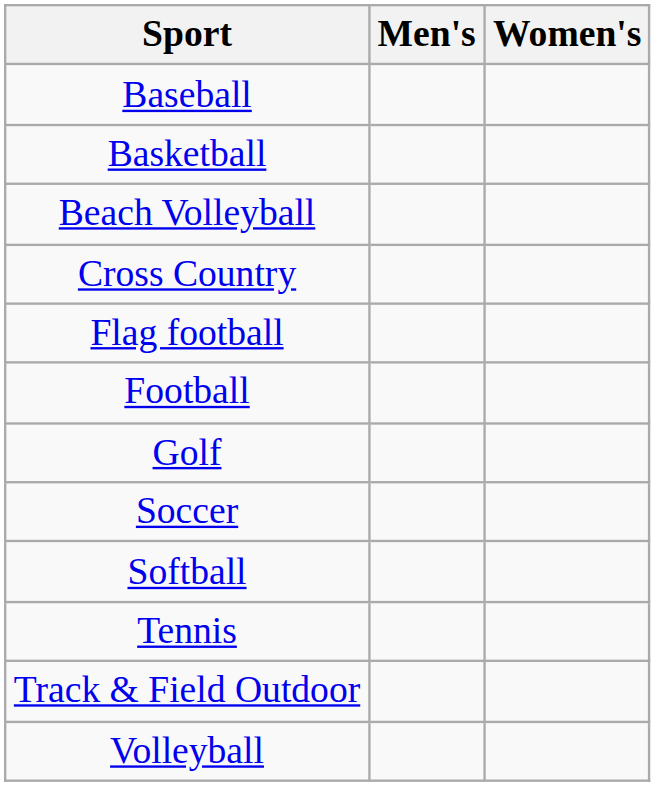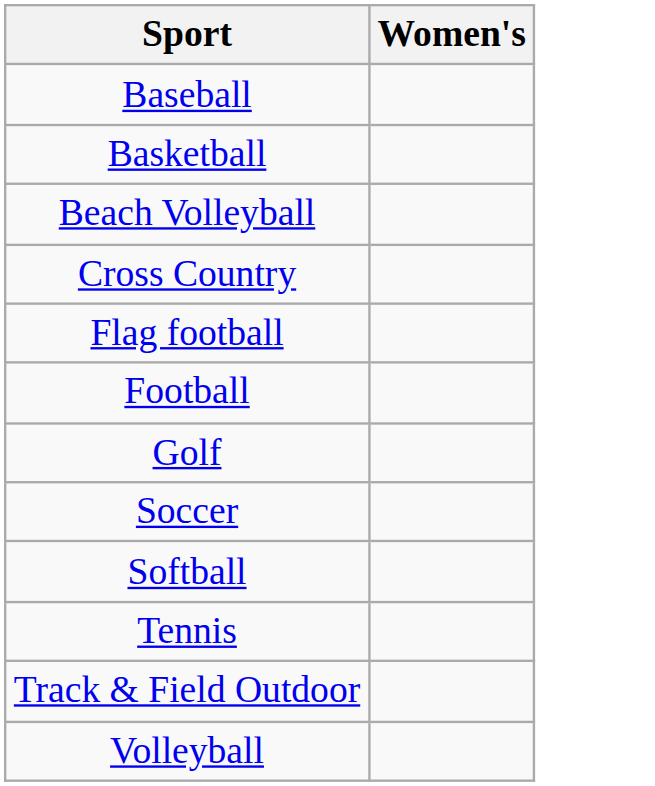- column: Men's
